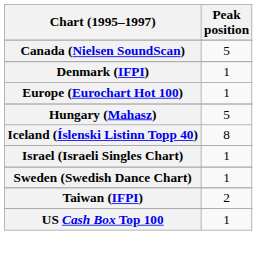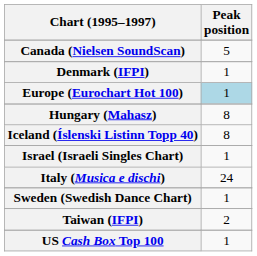Europe (Eurochart Hot 100) | Peak position: no background -> lightblue background
Hungary (Mahasz) | Peak position: 5 -> 8
+ row: Italy (Musica e dischi) | 24
